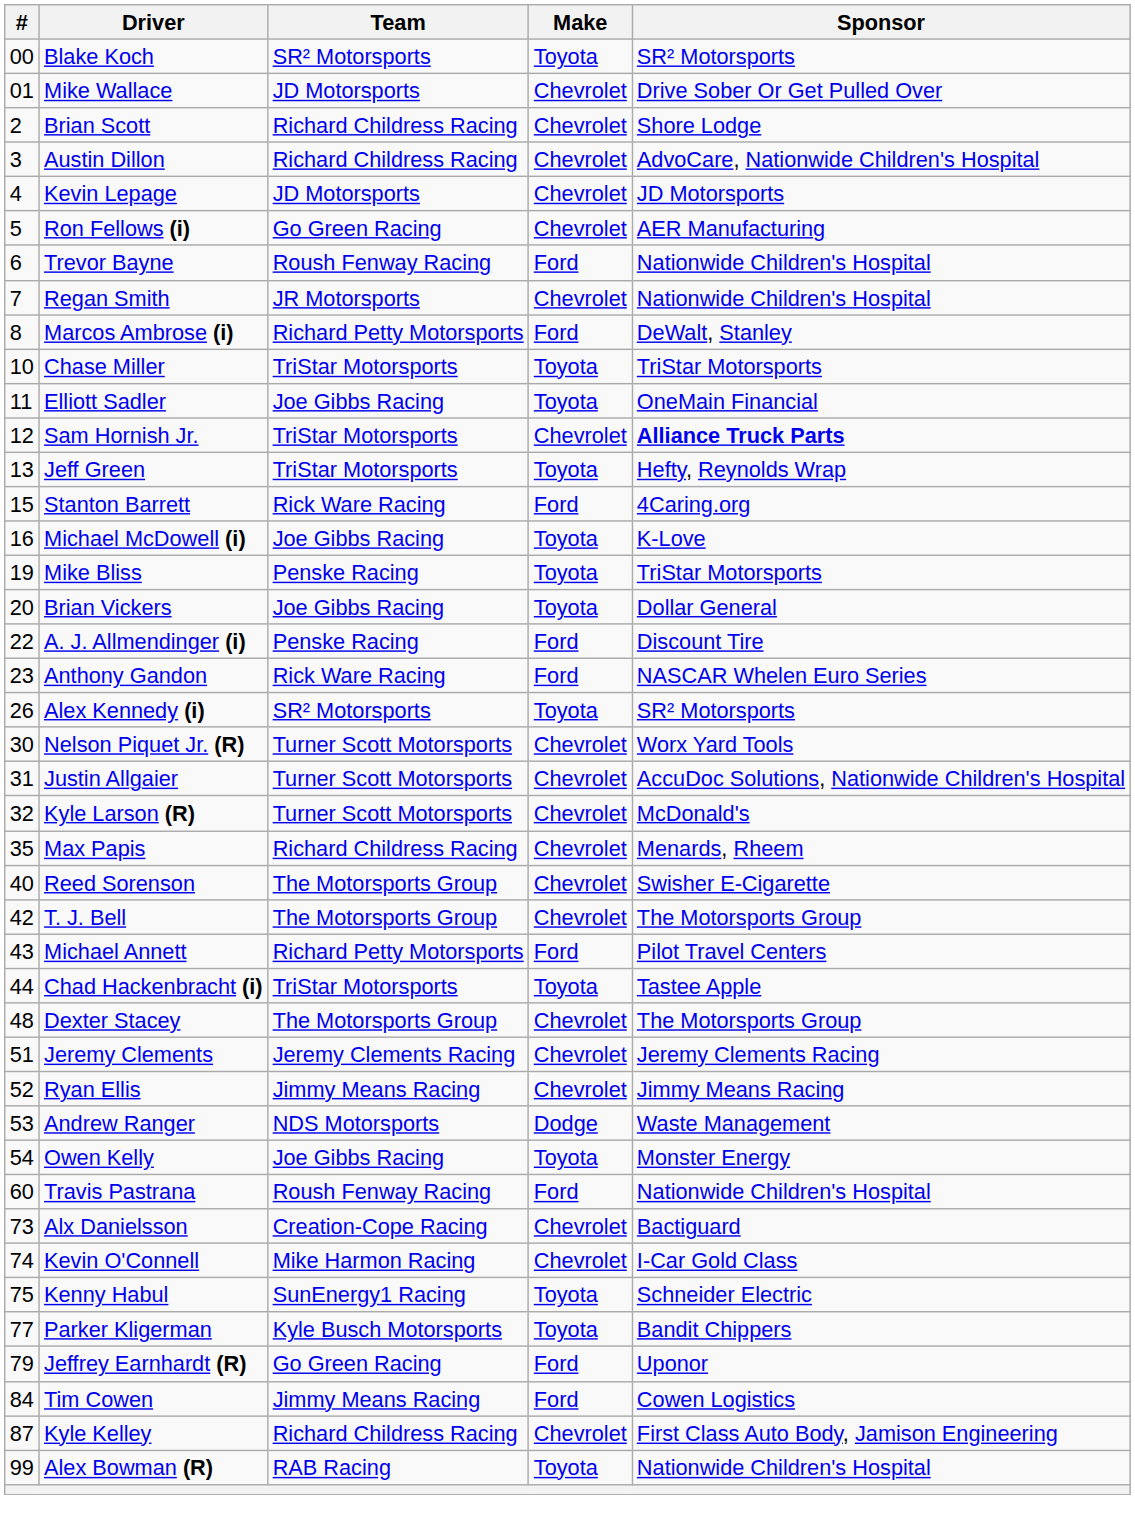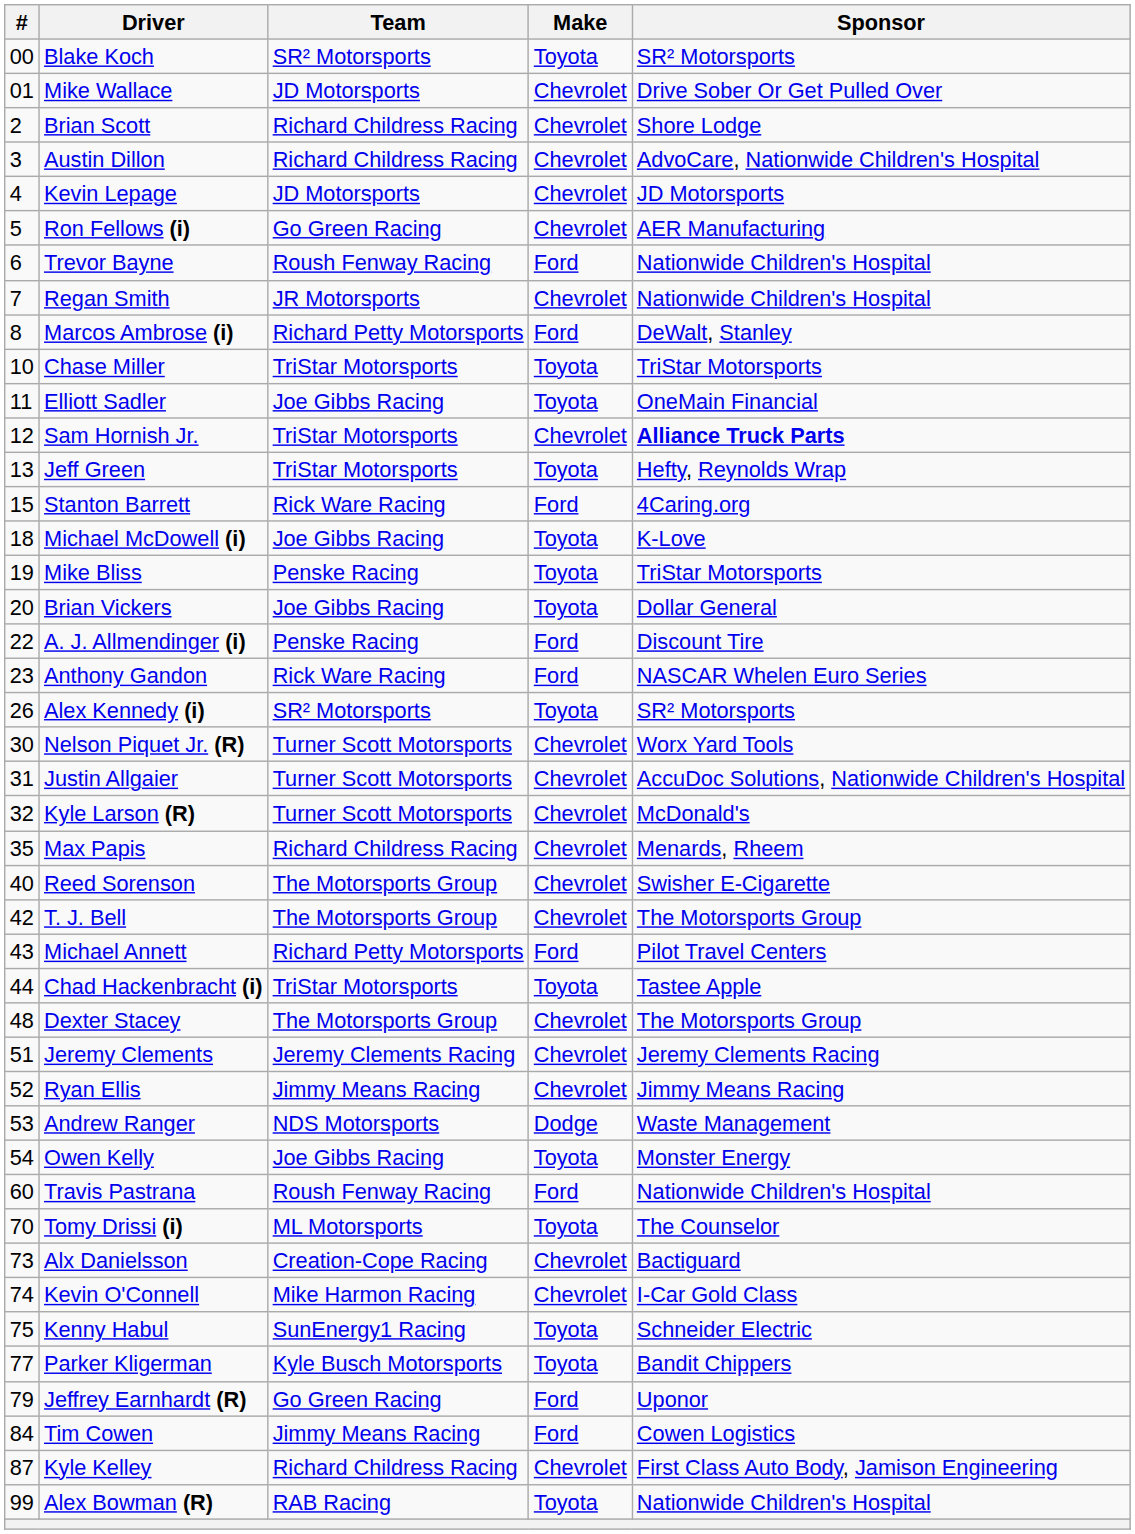Michael McDowell (i) | #: 16 -> 18
+ row: 70 | Tomy Drissi (i) | ML Motorsports | Toyota | The Counselor
